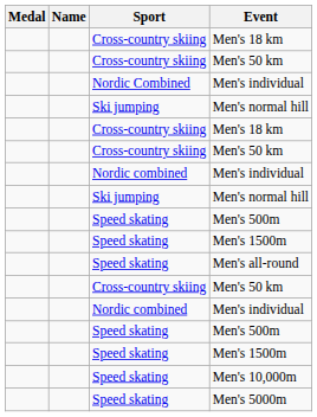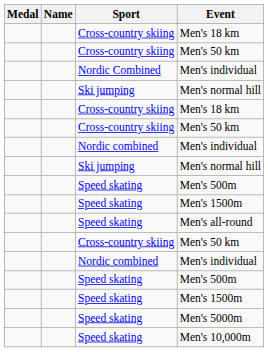rows swapped: Men's 5000m <-> Men's 10,000m
